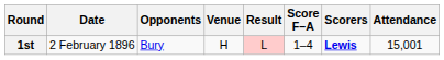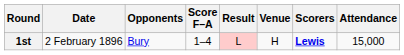columns swapped: Venue <-> Score F–A
1st | Attendance: 15,001 -> 15,000
